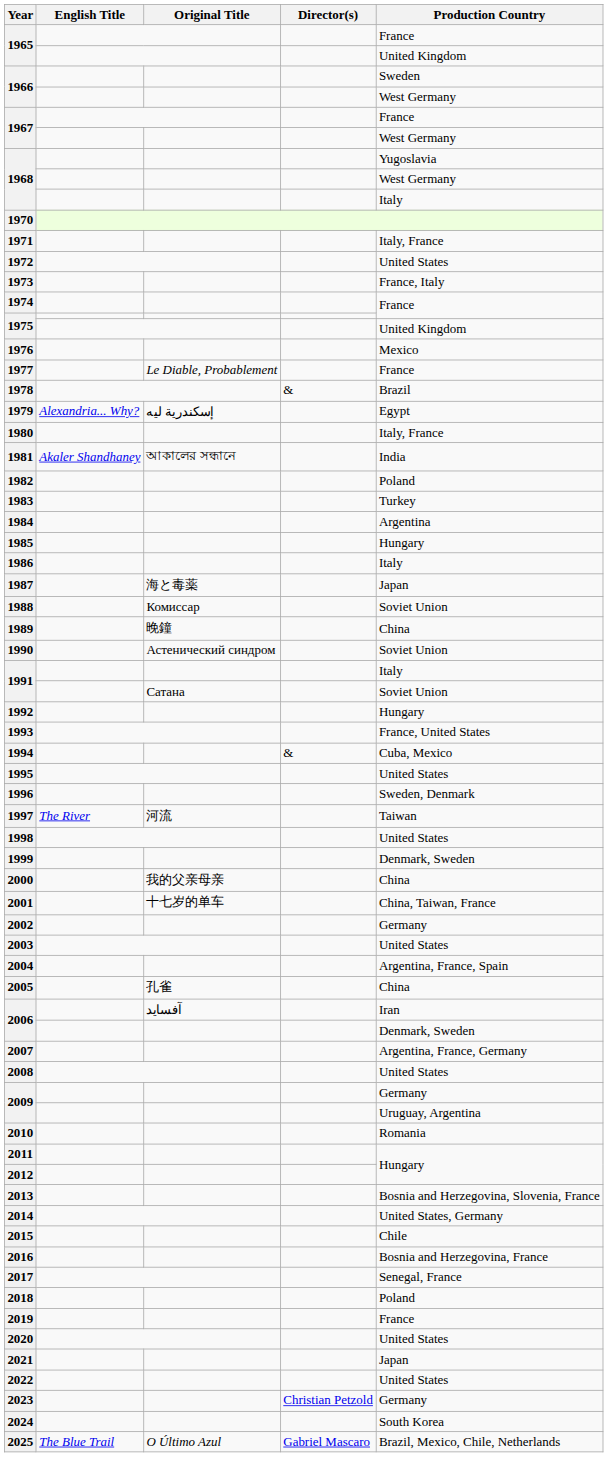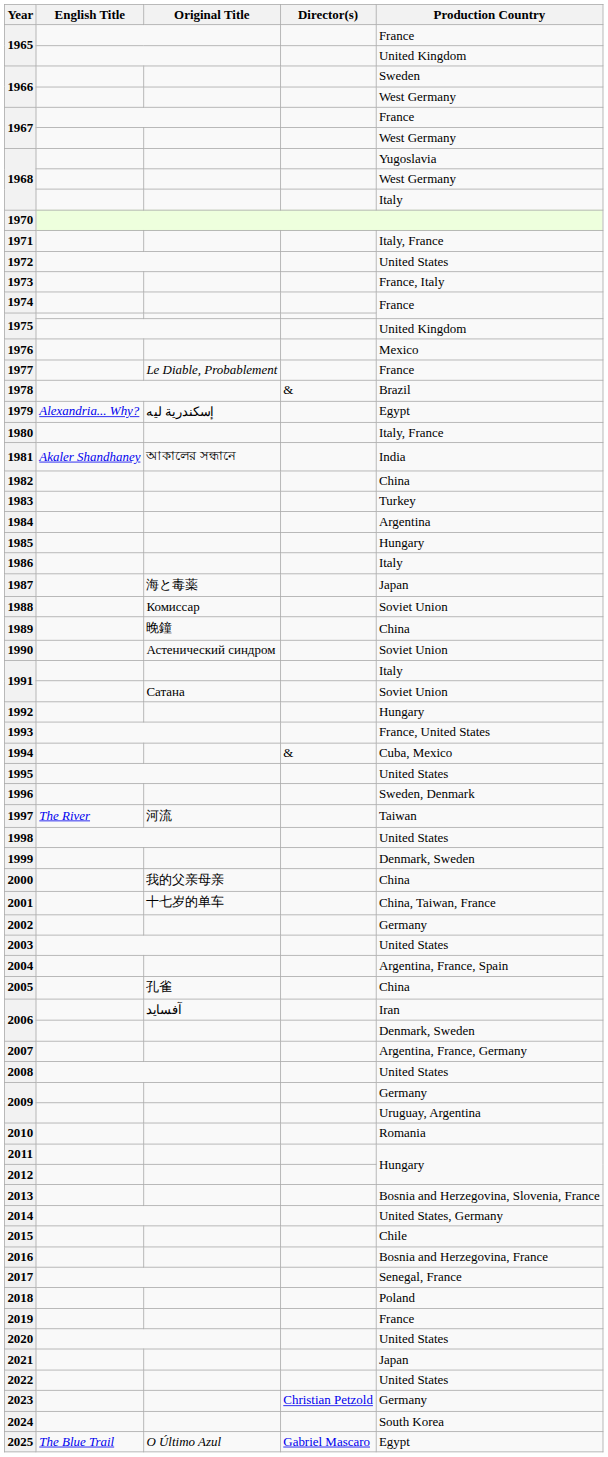1982 | Production Country: Poland -> China
2025 | Production Country: Brazil, Mexico, Chile, Netherlands -> Egypt
